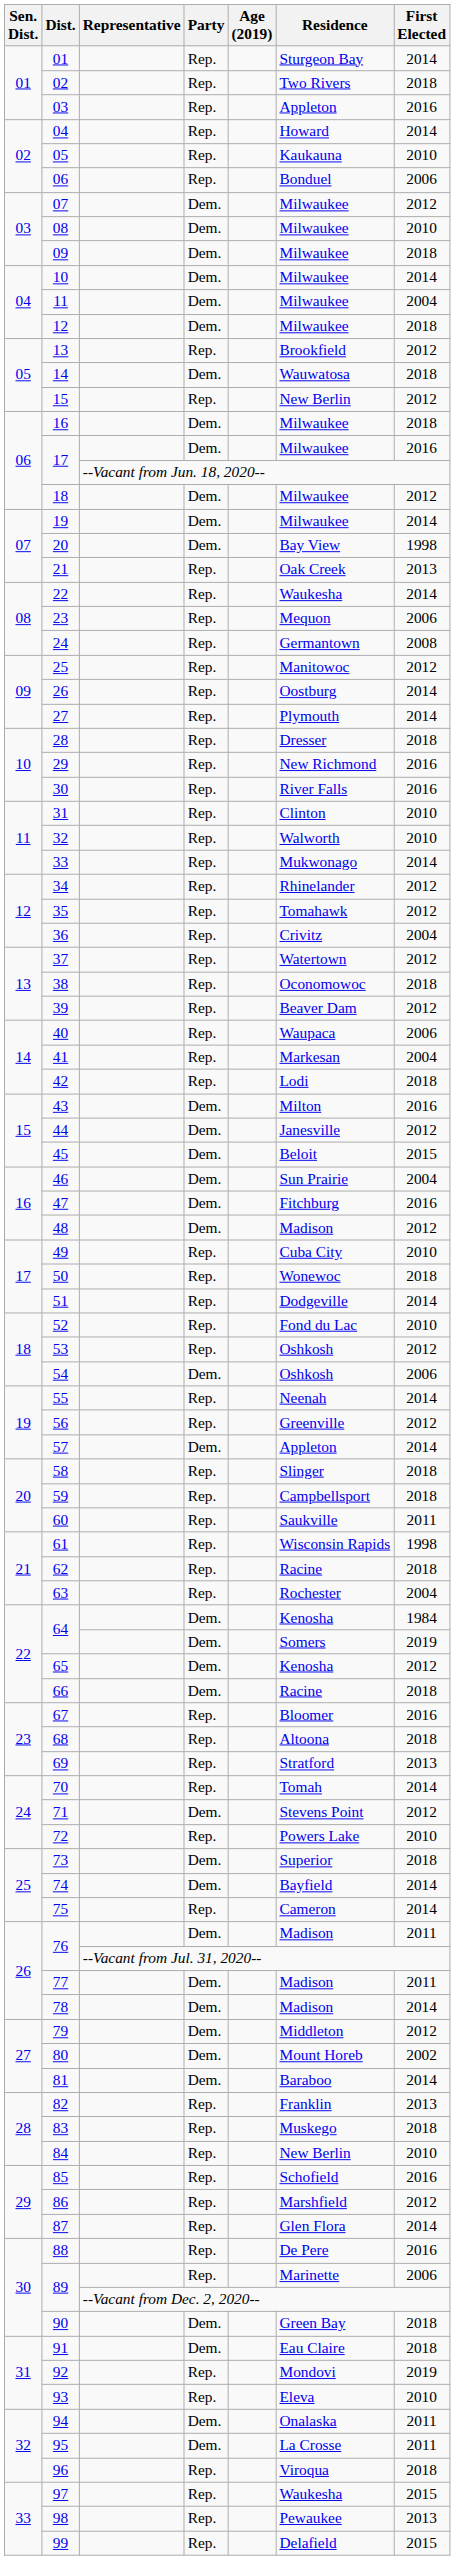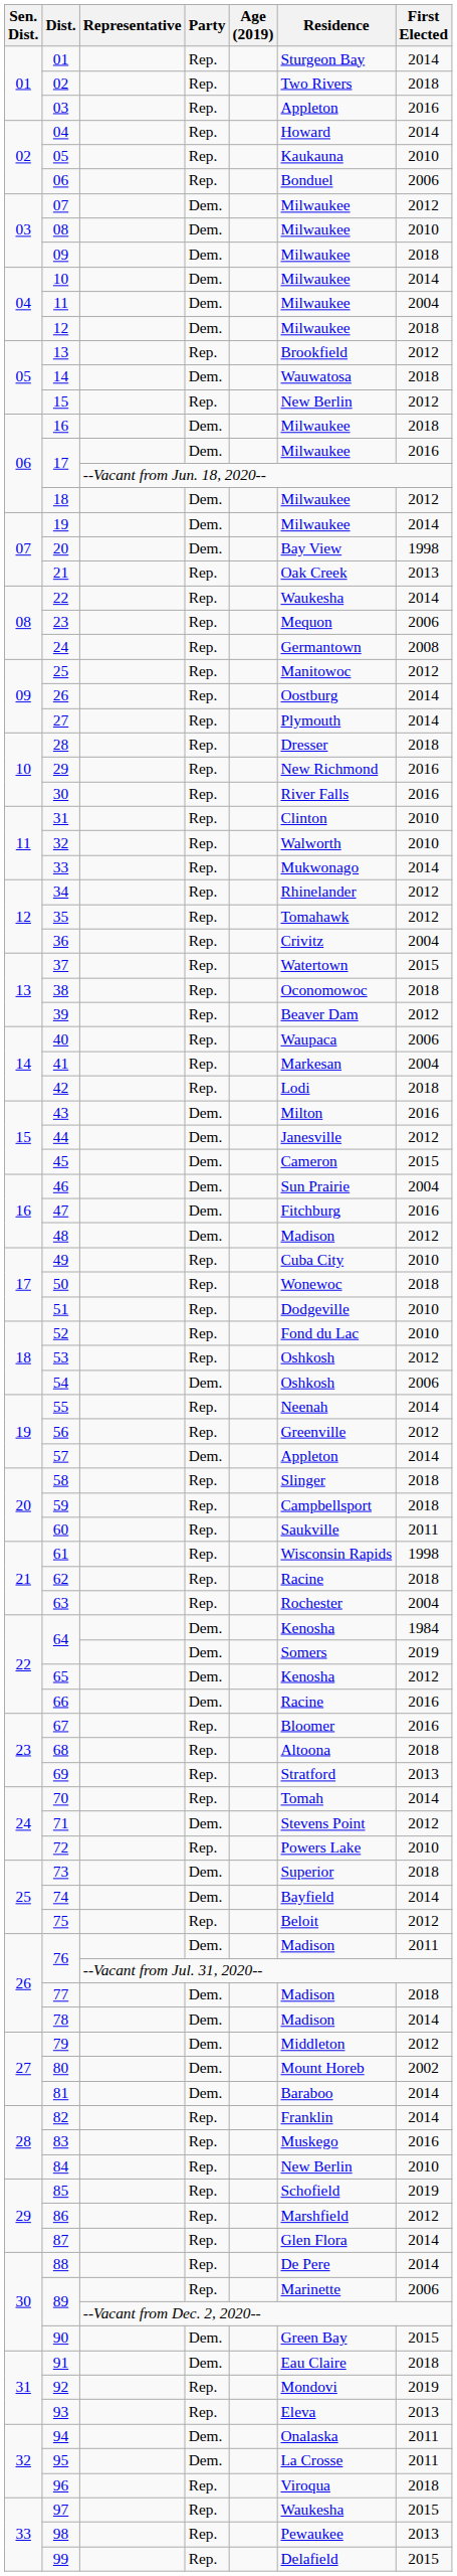37 | First Elected: 2012 -> 2015
45 | Residence: Beloit -> Cameron
51 | First Elected: 2014 -> 2010
66 | First Elected: 2018 -> 2016
75 | Residence: Cameron -> Beloit
75 | First Elected: 2014 -> 2012
77 | First Elected: 2011 -> 2018
82 | First Elected: 2013 -> 2014
83 | First Elected: 2018 -> 2016
85 | First Elected: 2016 -> 2019
88 | First Elected: 2016 -> 2014
90 | First Elected: 2018 -> 2015
93 | First Elected: 2010 -> 2013
